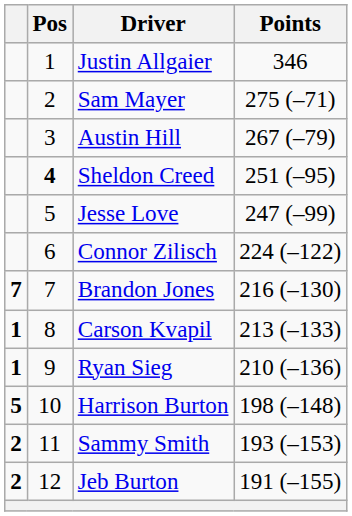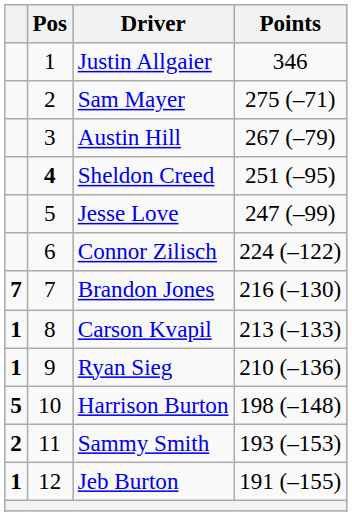Jeb Burton | column 1: 2 -> 1
